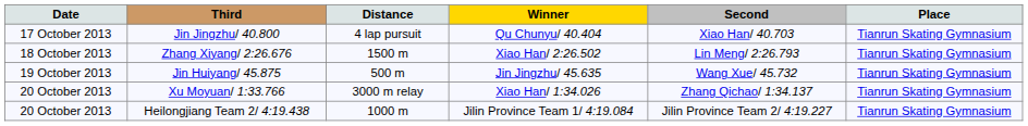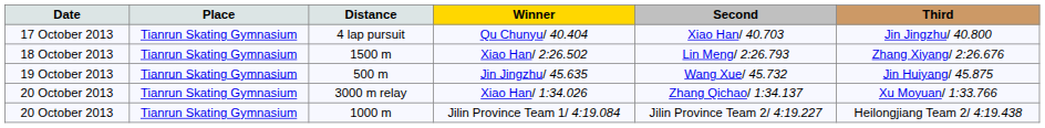columns swapped: Place <-> Third
